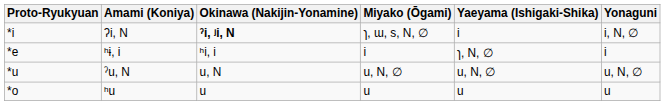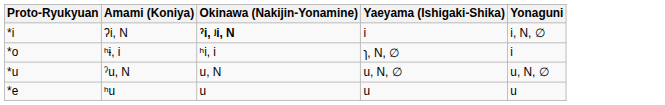- column: Miyako (Ōgami) | ɿ, ɯ, s, N, ∅ | i | u, N, ∅ | u
ʰɨ, i | Proto-Ryukyuan: *e -> *o
ʰu | Proto-Ryukyuan: *o -> *e
